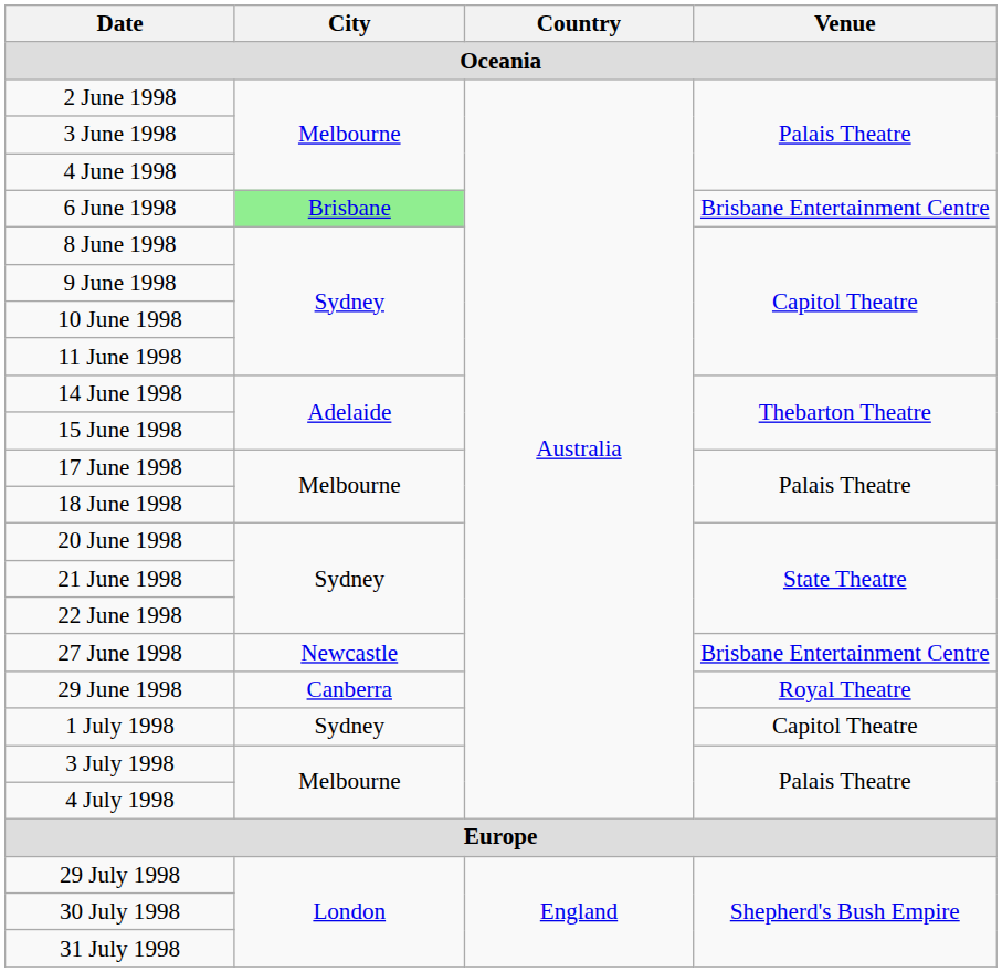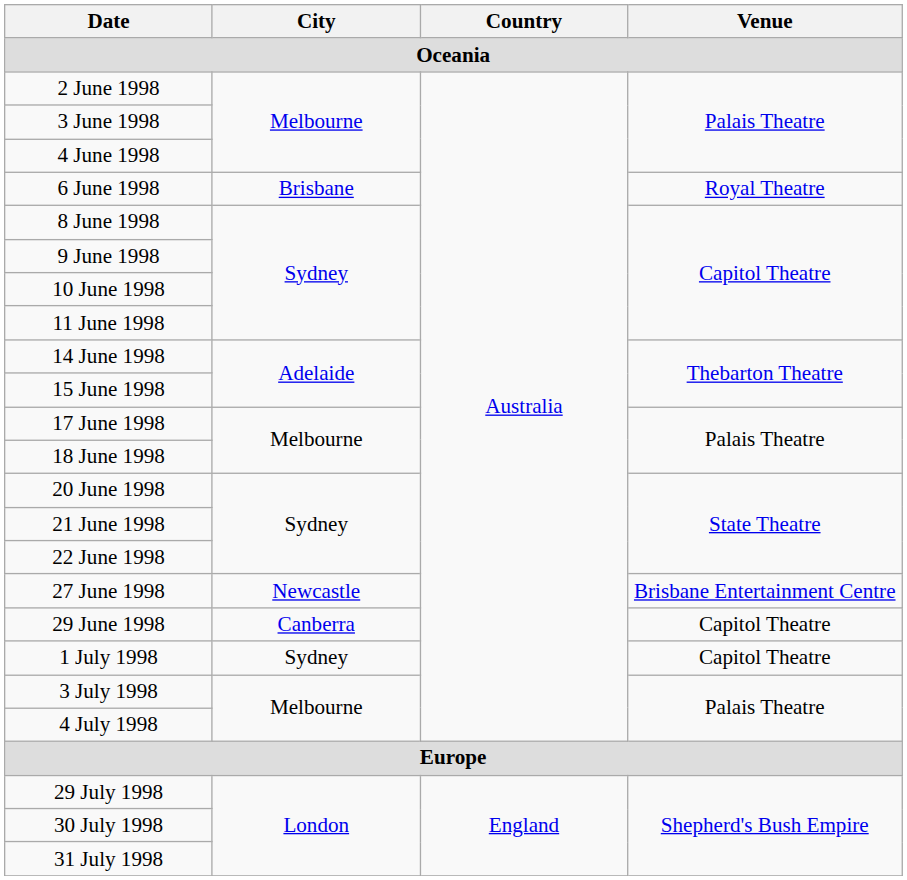6 June 1998 | City: lightgreen background -> no background
6 June 1998 | Venue: Brisbane Entertainment Centre -> Royal Theatre
29 June 1998 | Venue: Royal Theatre -> Capitol Theatre
